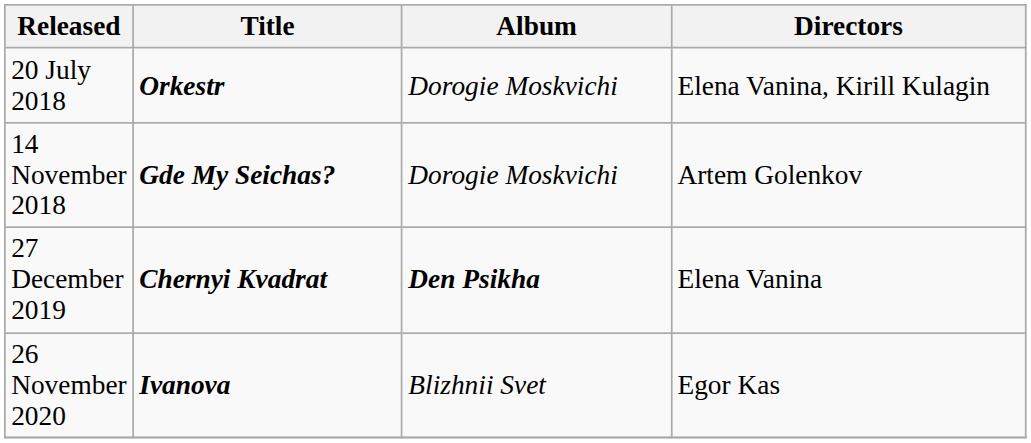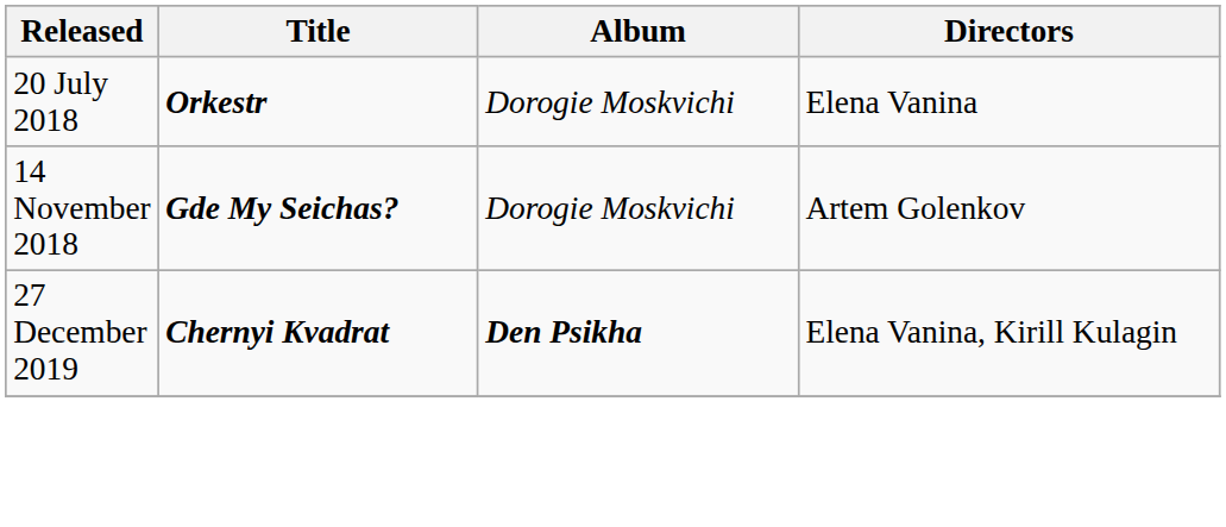20 July 2018 | Directors: Elena Vanina, Kirill Kulagin -> Elena Vanina
27 December 2019 | Directors: Elena Vanina -> Elena Vanina, Kirill Kulagin
- row: 26 November 2020 | Ivanova | Blizhnii Svet | Egor Kas
